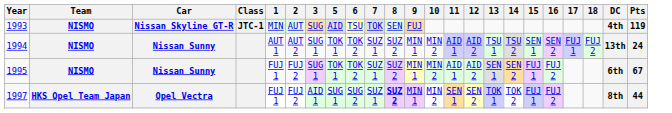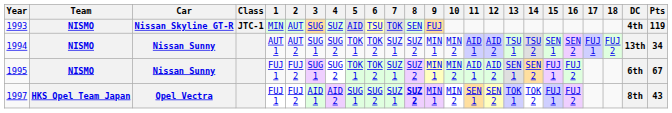+ column: 4 | SUZ | SUG 2 | SUG 2 | AID 2
1994 | Pts: 24 -> 34
1997 | Pts: 44 -> 43
